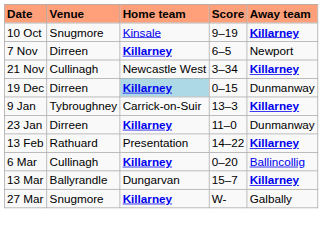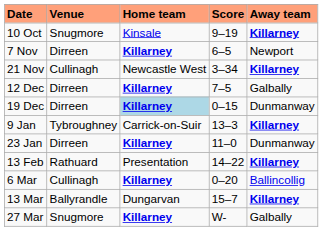+ row: 12 Dec | Dirreen | Killarney | 7–5 | Galbally
